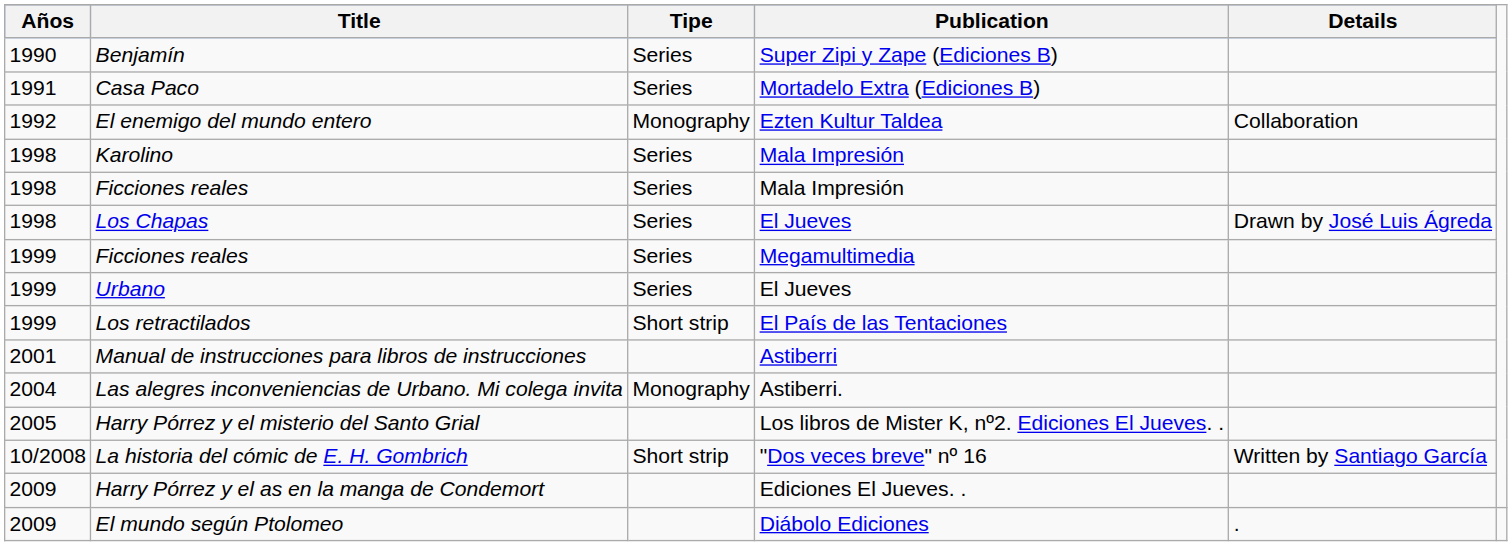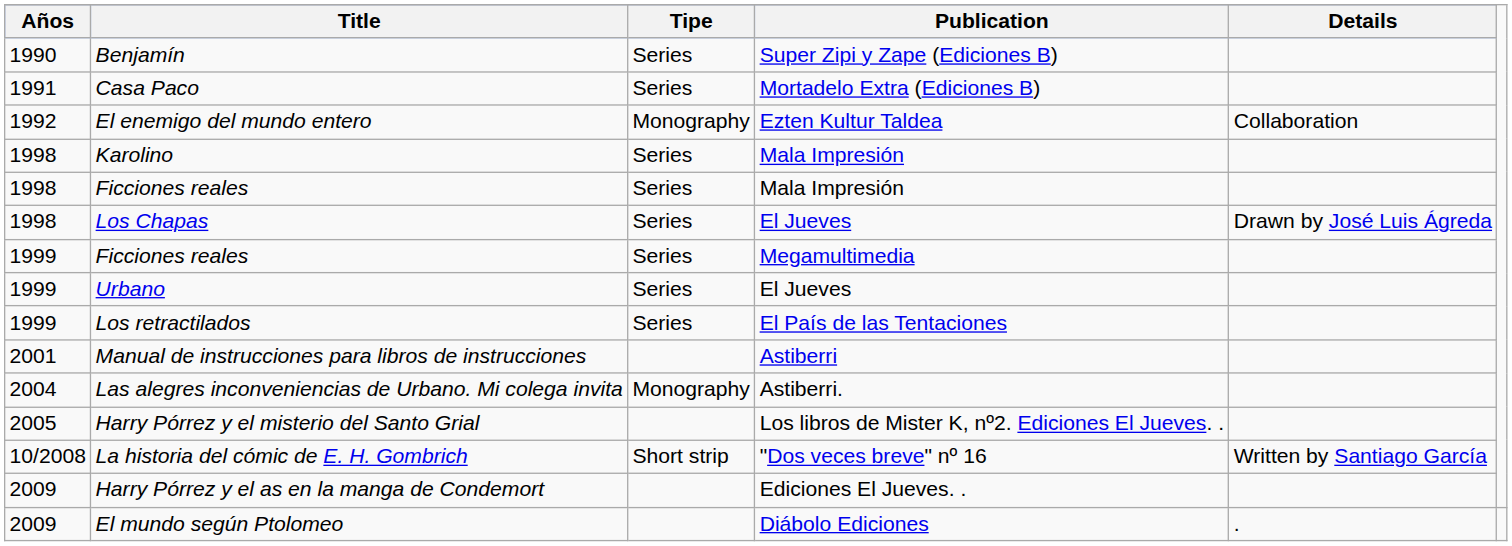Los retractilados | Tipe: Short strip -> Series
